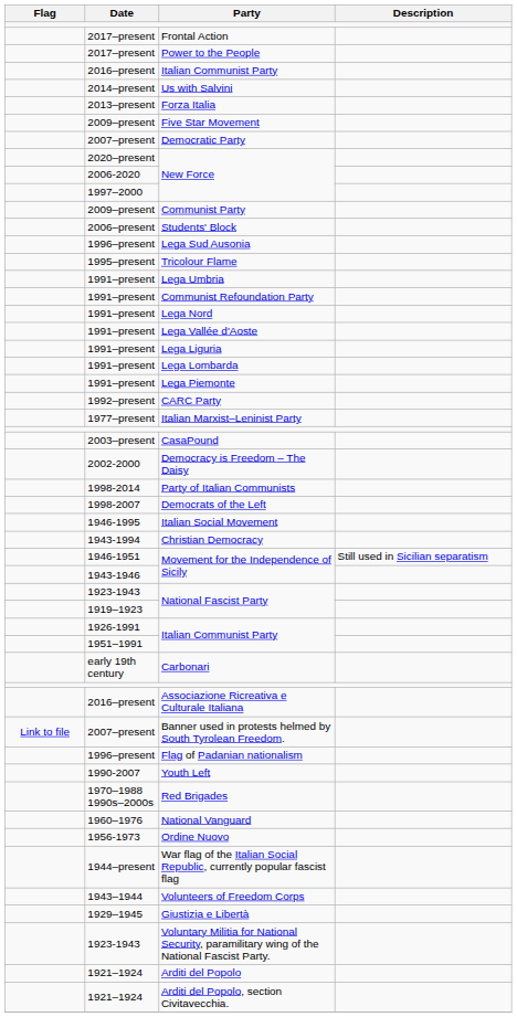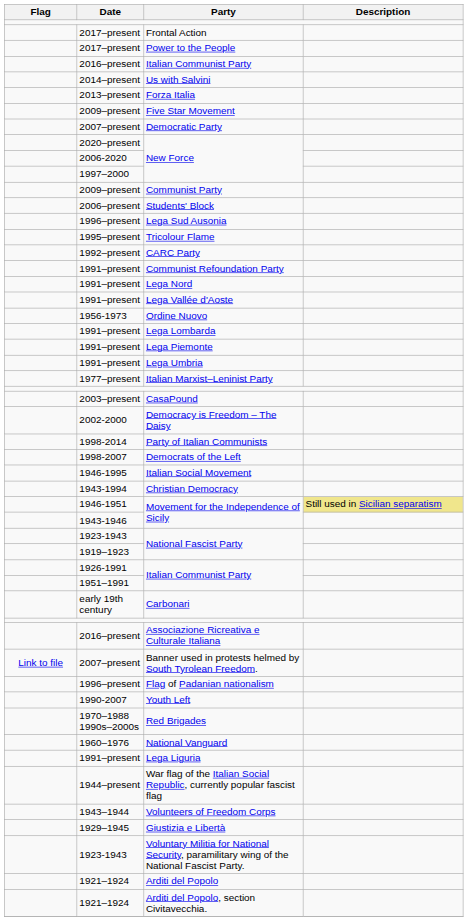rows swapped: CARC Party <-> Lega Umbria
rows swapped: Lega Liguria <-> Ordine Nuovo
1946-1951 / Movement for the Independence of Sicily | Description: no background -> khaki background
